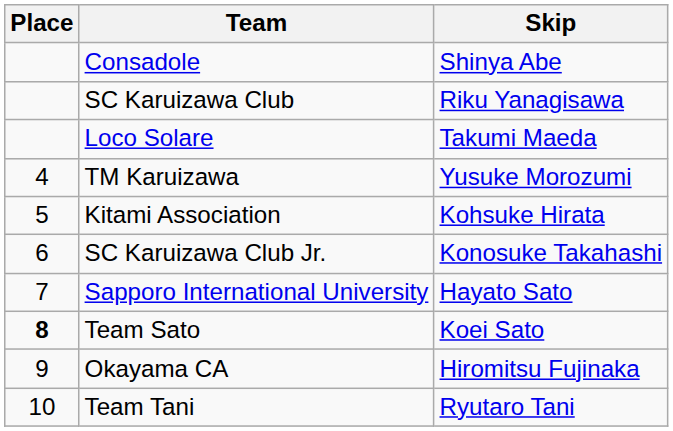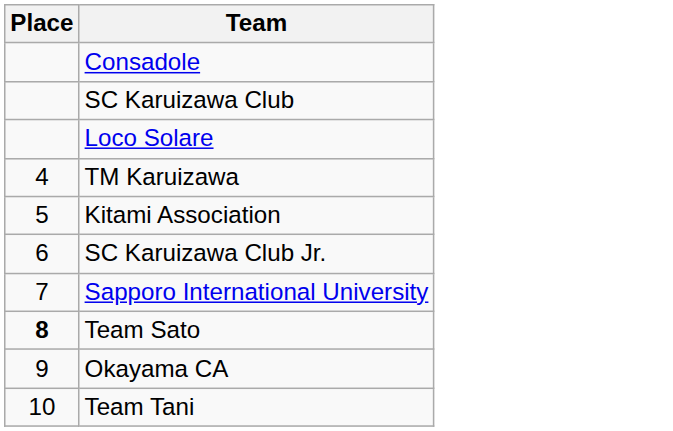- column: Skip | Shinya Abe | Riku Yanagisawa | Takumi Maeda | Yusuke Morozumi | Kohsuke Hirata | Konosuke Takahashi | Hayato Sato | Koei Sato | Hiromitsu Fujinaka | Ryutaro Tani
